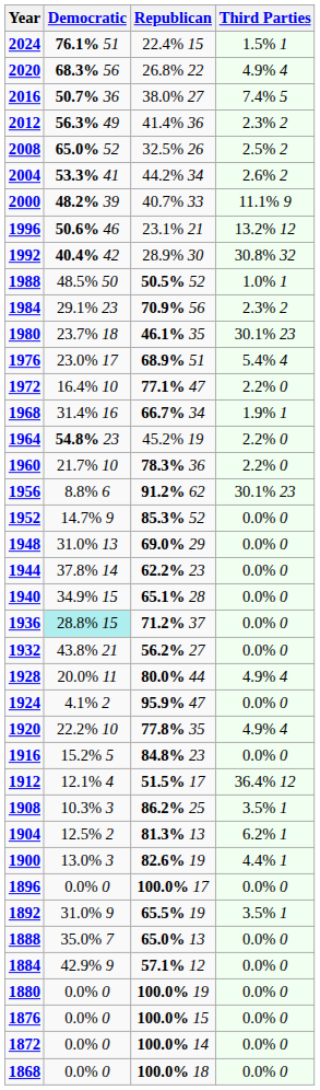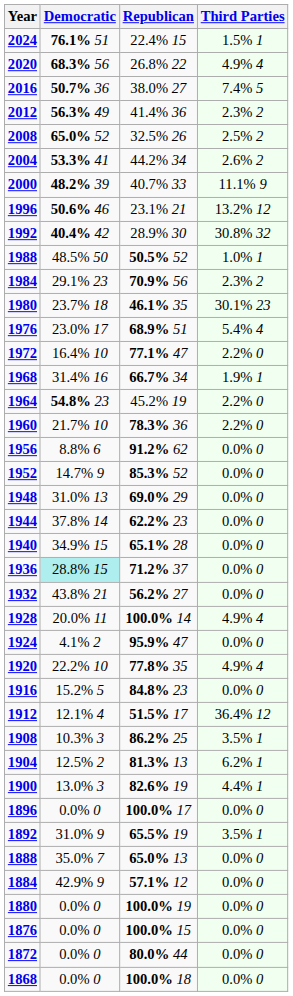1956 | Third Parties: 30.1% 23 -> 0.0% 0
1928 | Republican: 80.0% 44 -> 100.0% 14
1872 | Republican: 100.0% 14 -> 80.0% 44
